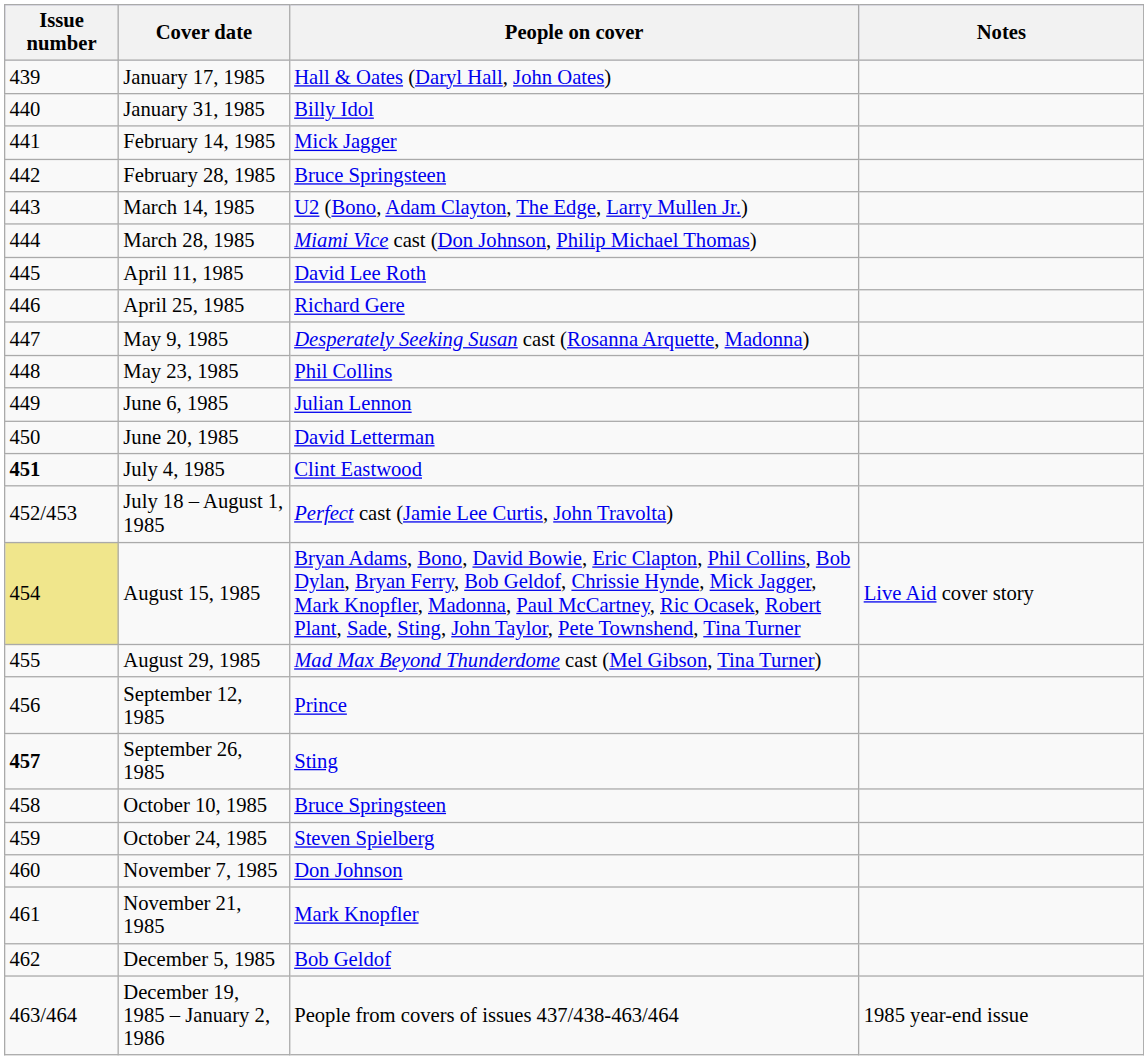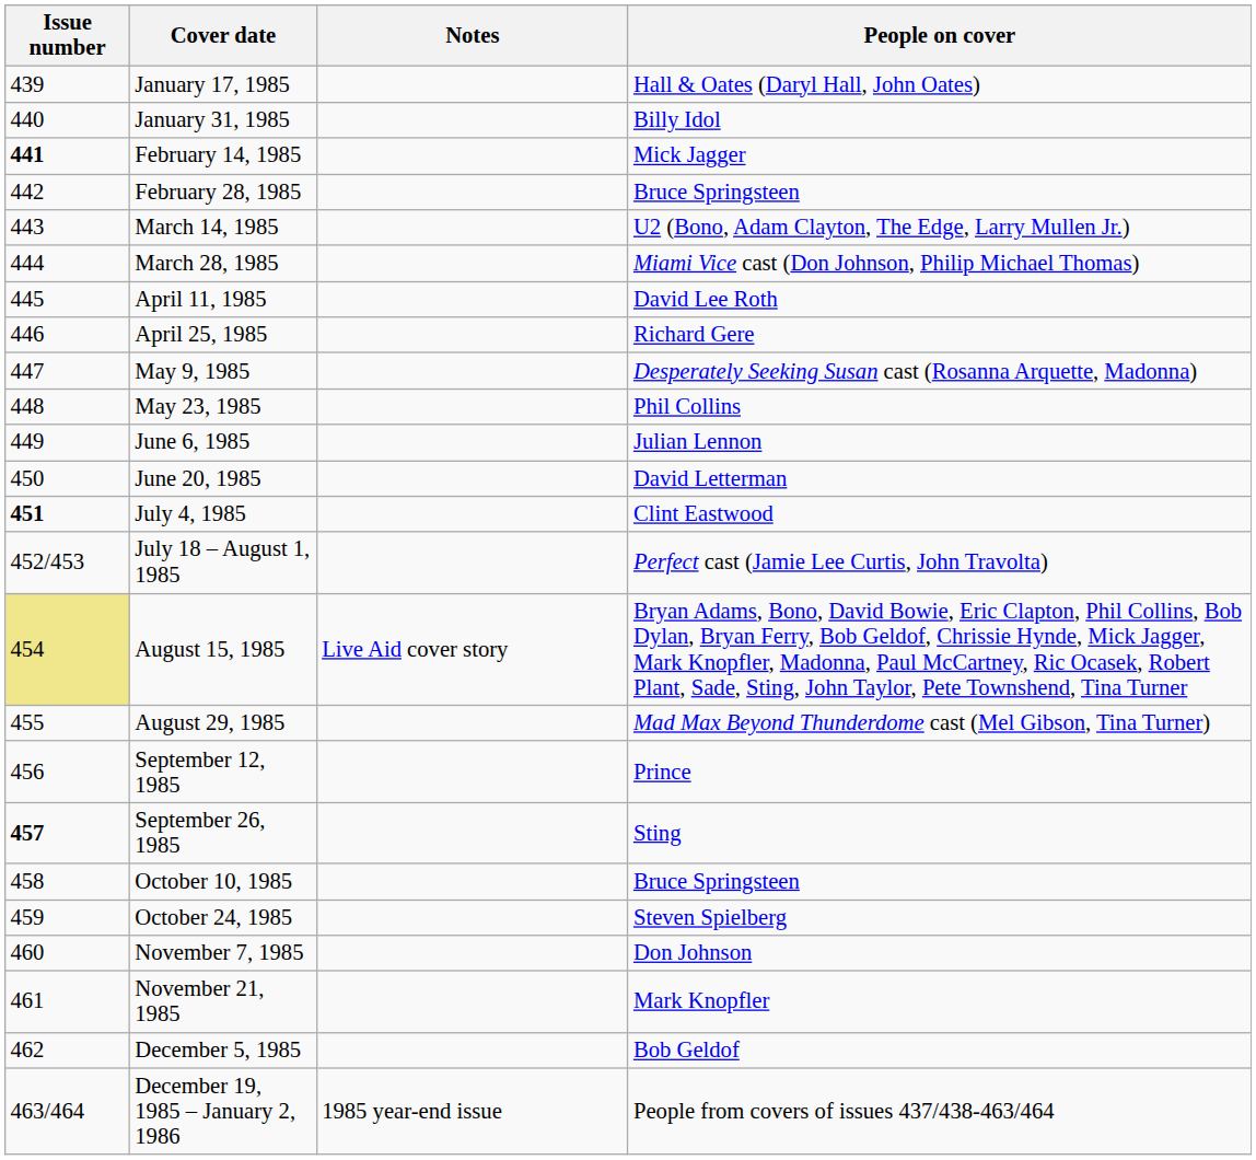columns swapped: People on cover <-> Notes
February 14, 1985 | Issue number: normal -> bold
